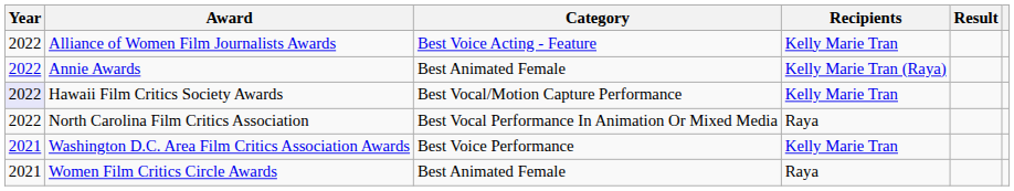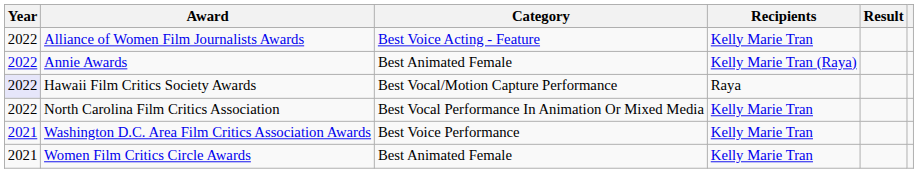Hawaii Film Critics Society Awards | Recipients: Kelly Marie Tran -> Raya
North Carolina Film Critics Association | Recipients: Raya -> Kelly Marie Tran
Women Film Critics Circle Awards | Recipients: Raya -> Kelly Marie Tran
